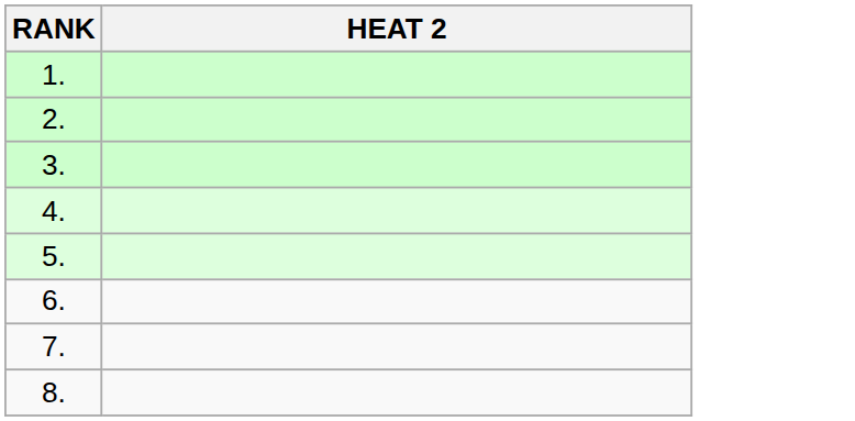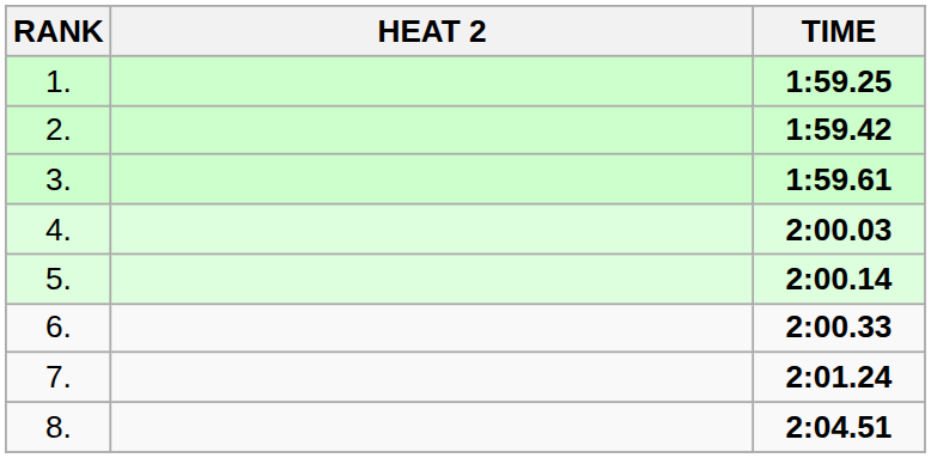+ column: TIME | 1:59.25 | 1:59.42 | 1:59.61 | 2:00.03 | 2:00.14 | 2:00.33 | 2:01.24 | 2:04.51
